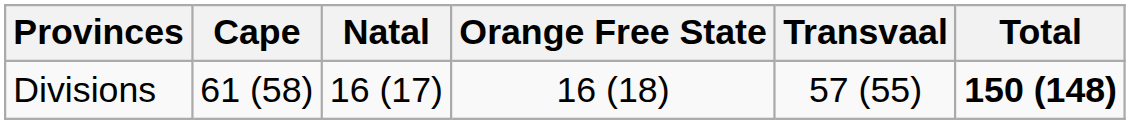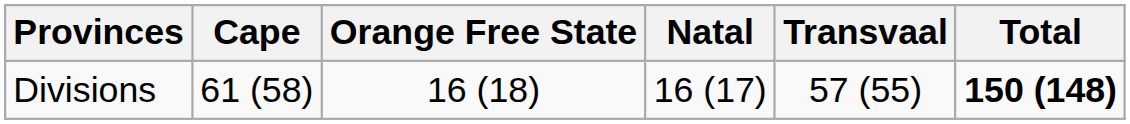columns swapped: Natal <-> Orange Free State
